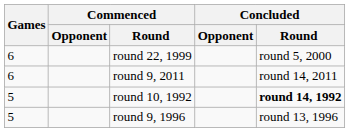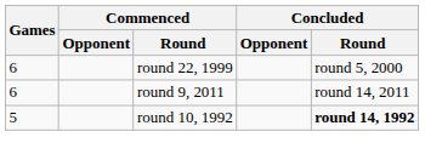- row: 5 | round 9, 1996 | round 13, 1996
